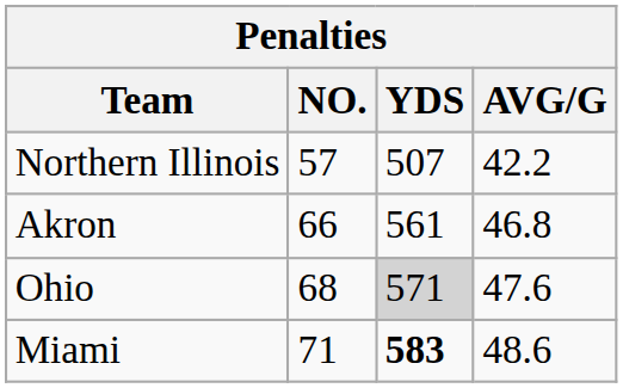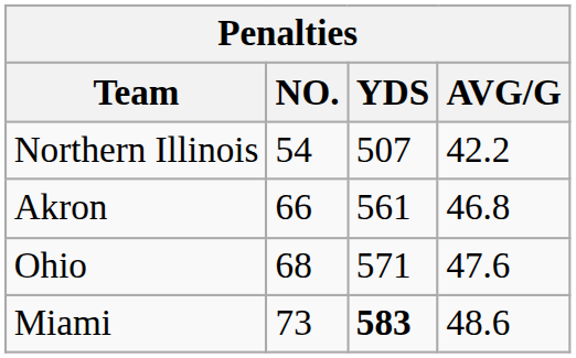Northern Illinois | NO.: 57 -> 54
Ohio | YDS: lightgrey background -> no background
Miami | NO.: 71 -> 73
